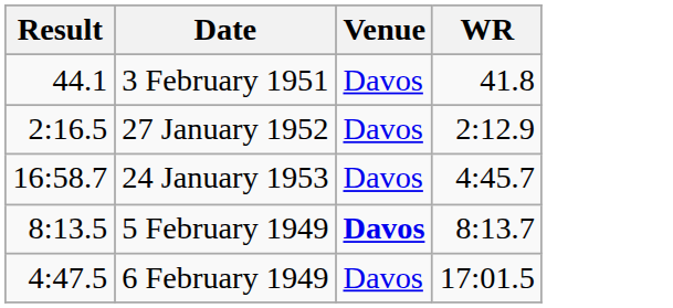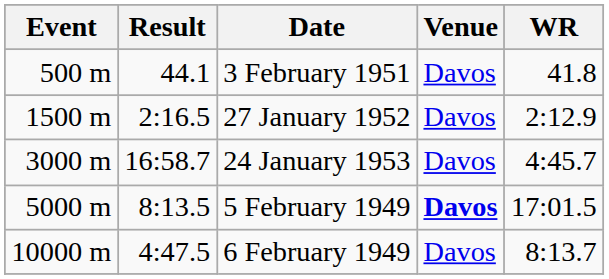+ column: Event | 500 m | 1500 m | 3000 m | 5000 m | 10000 m
5 February 1949 | WR: 8:13.7 -> 17:01.5
6 February 1949 | WR: 17:01.5 -> 8:13.7
